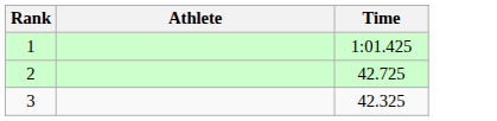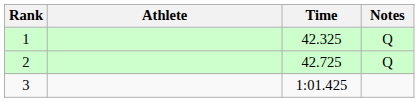+ column: Notes | Q | Q
1 | Time: 1:01.425 -> 42.325
3 | Time: 42.325 -> 1:01.425
